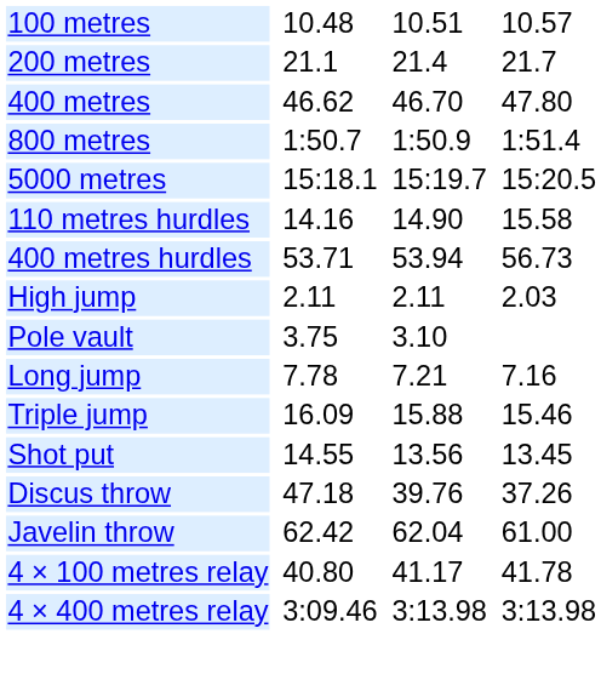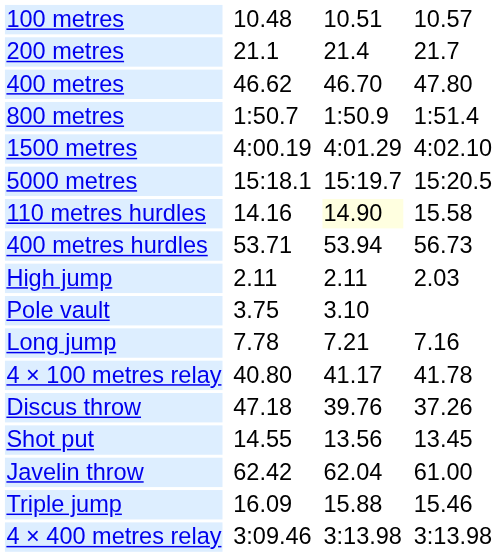+ row: 1500 metres | 4:00.19 | 4:01.29 | 4:02.10
110 metres hurdles | column 5: no background -> lightyellow background
rows swapped: Triple jump <-> 4 × 100 metres relay
rows swapped: Shot put <-> Discus throw
